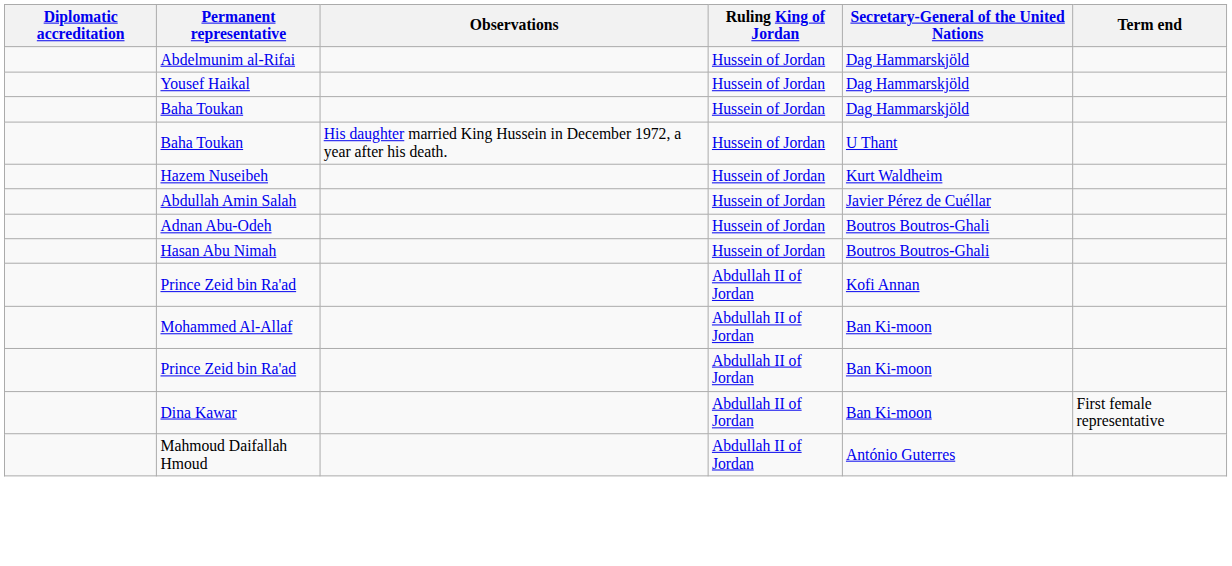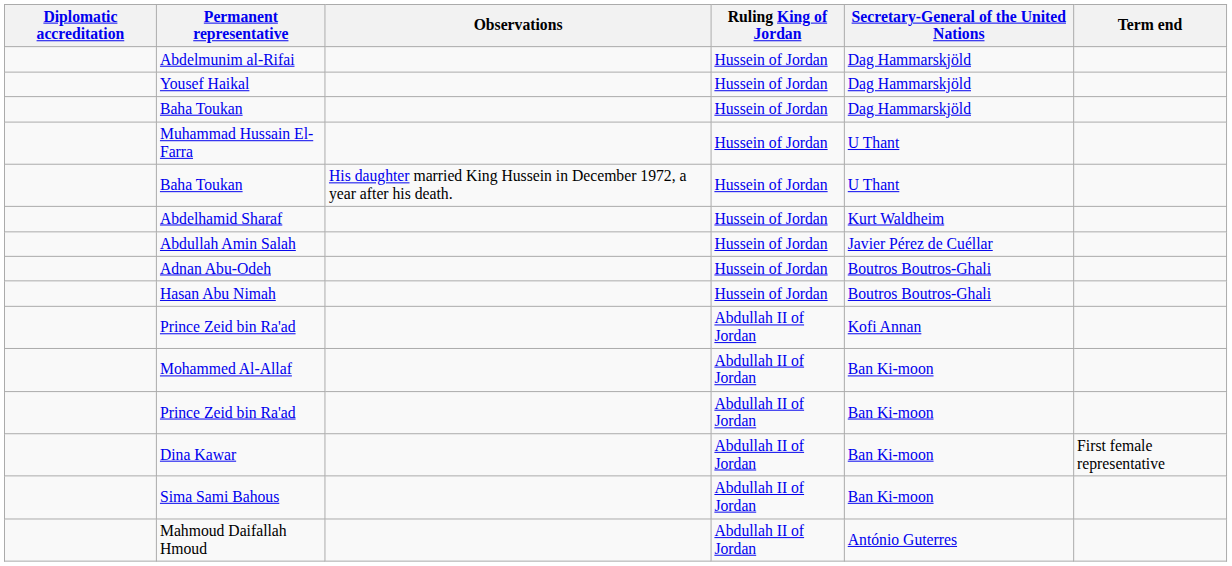+ row: Muhammad Hussain El-Farra | Hussein of Jordan | U Thant
+ row: Abdelhamid Sharaf | Hussein of Jordan | Kurt Waldheim
- row: Hazem Nuseibeh | Hussein of Jordan | Kurt Waldheim
+ row: Sima Sami Bahous | Abdullah II of Jordan | Ban Ki-moon
